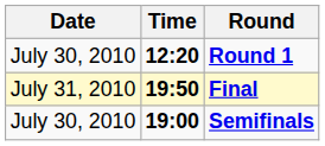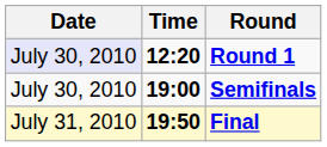Round 1 | Date: no background -> lavender background
rows swapped: Semifinals <-> Final
